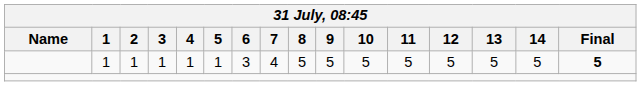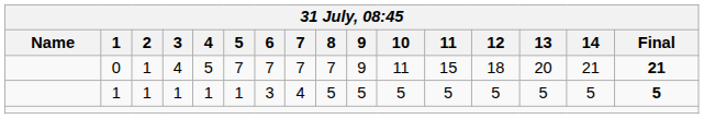+ row: 0 | 1 | 4 | 5 | 7 | 7 | 7 | 7 | 9 | 11 | 15 | 18 | 20 | 21 | 21
